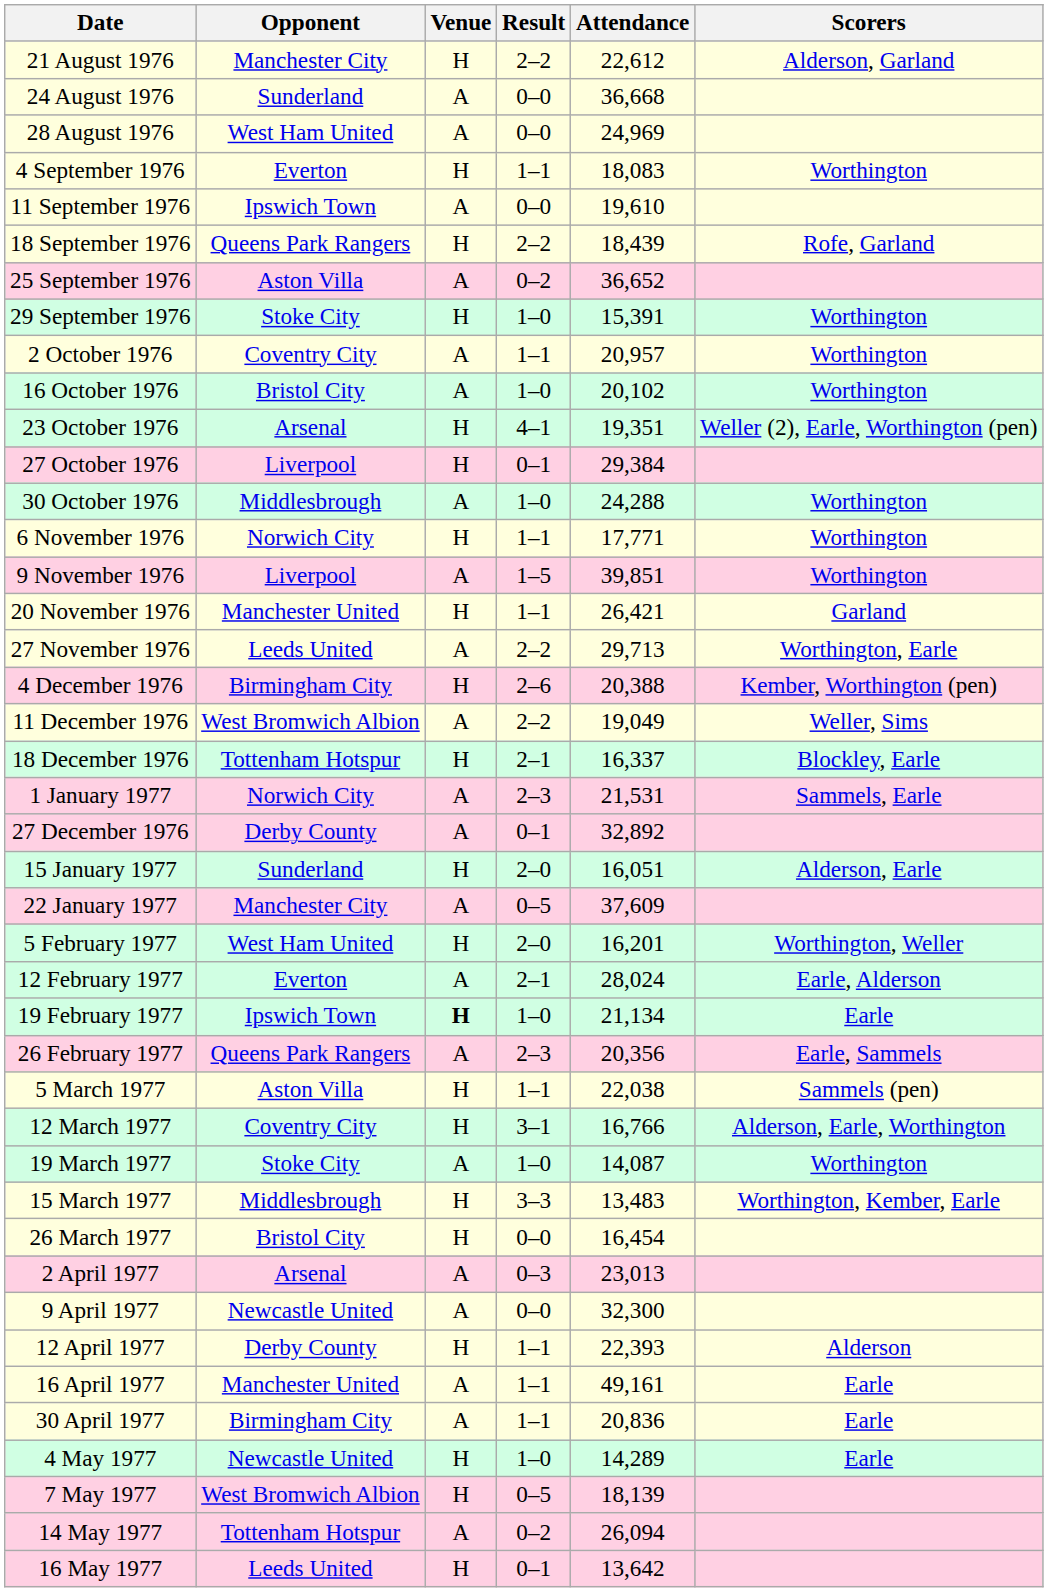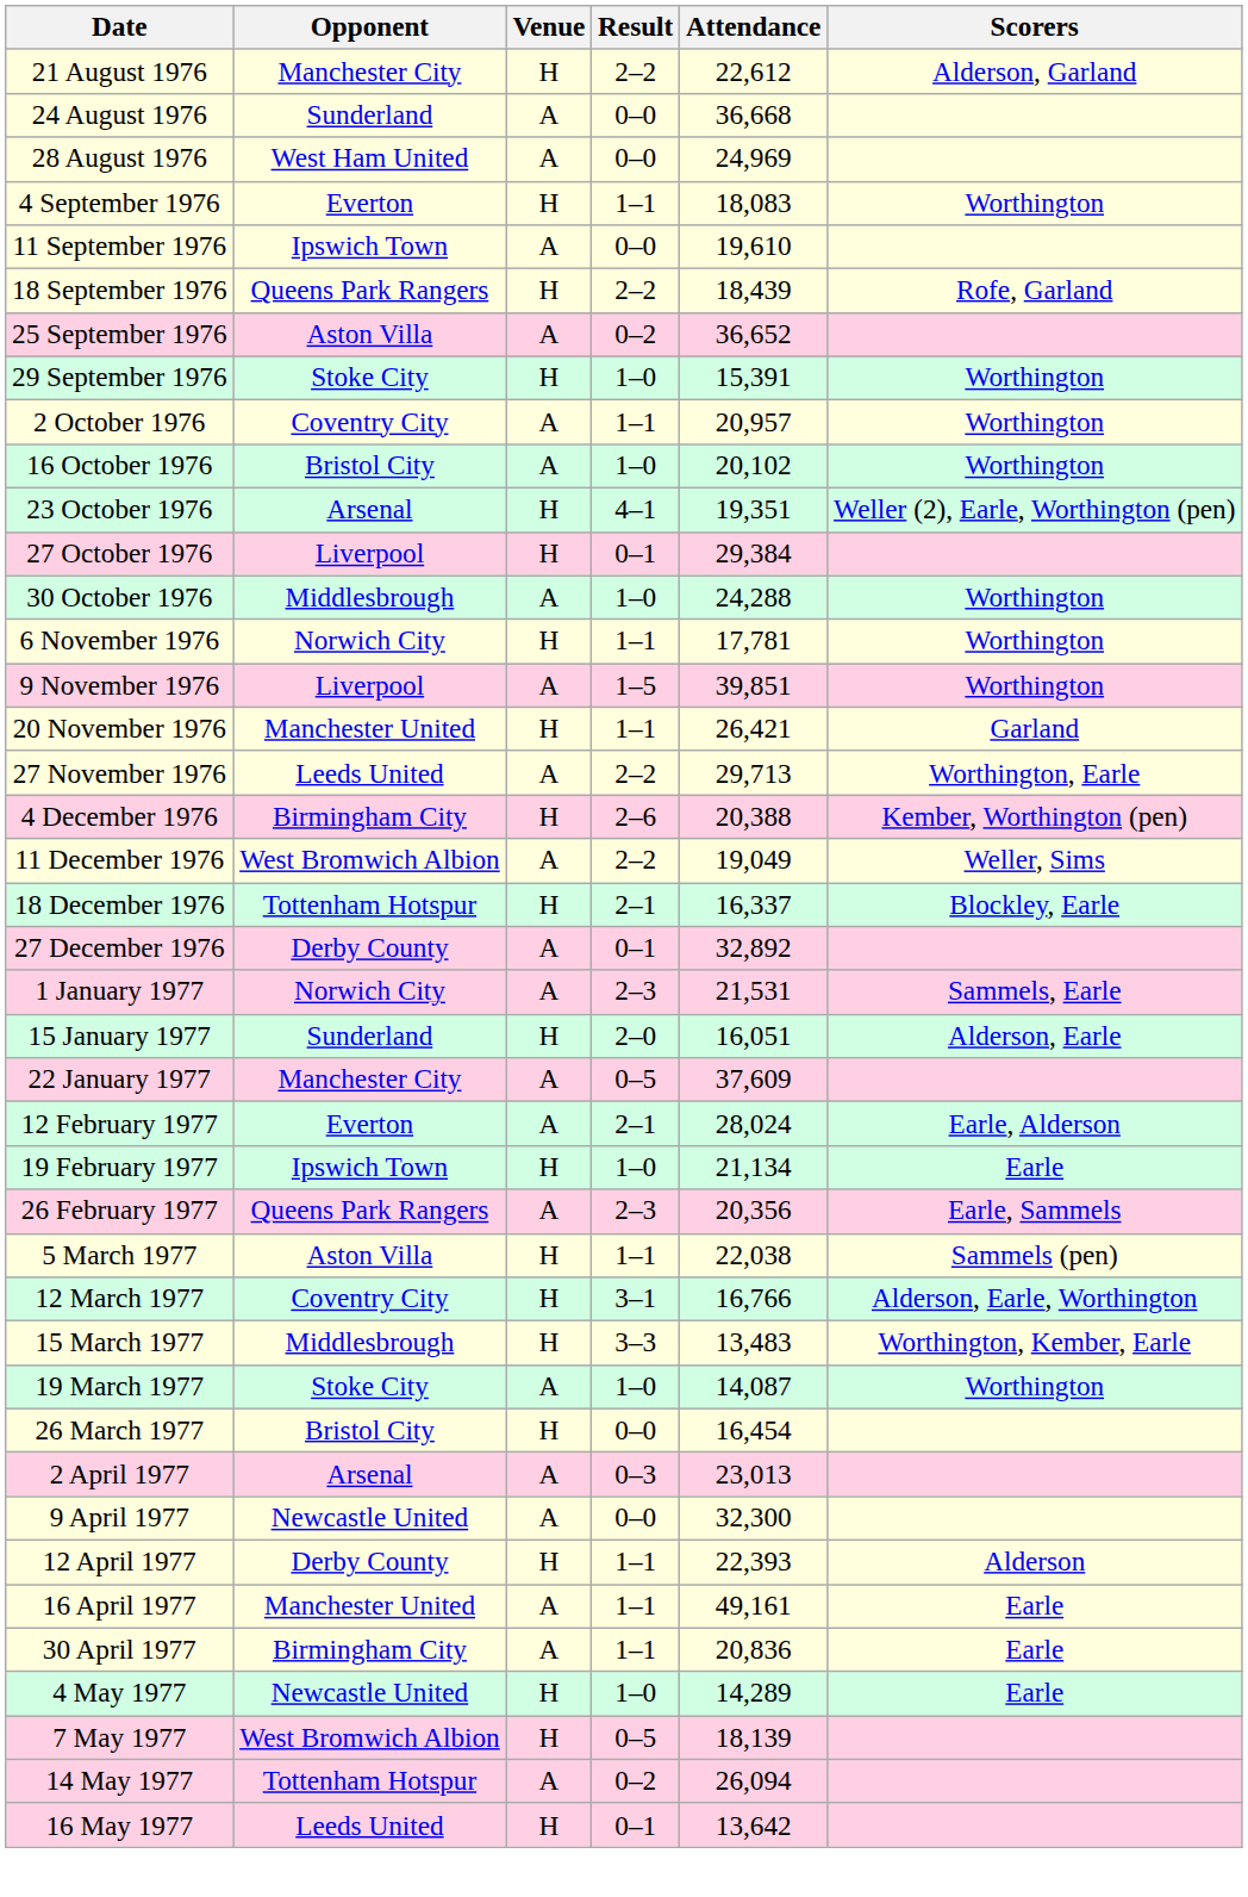6 November 1976 | Attendance: 17,771 -> 17,781
rows swapped: 27 December 1976 <-> 1 January 1977
- row: 5 February 1977 | West Ham United | H | 2–0 | 16,201 | Worthington, Weller
19 February 1977 | Venue: bold -> normal
rows swapped: 15 March 1977 <-> 19 March 1977
